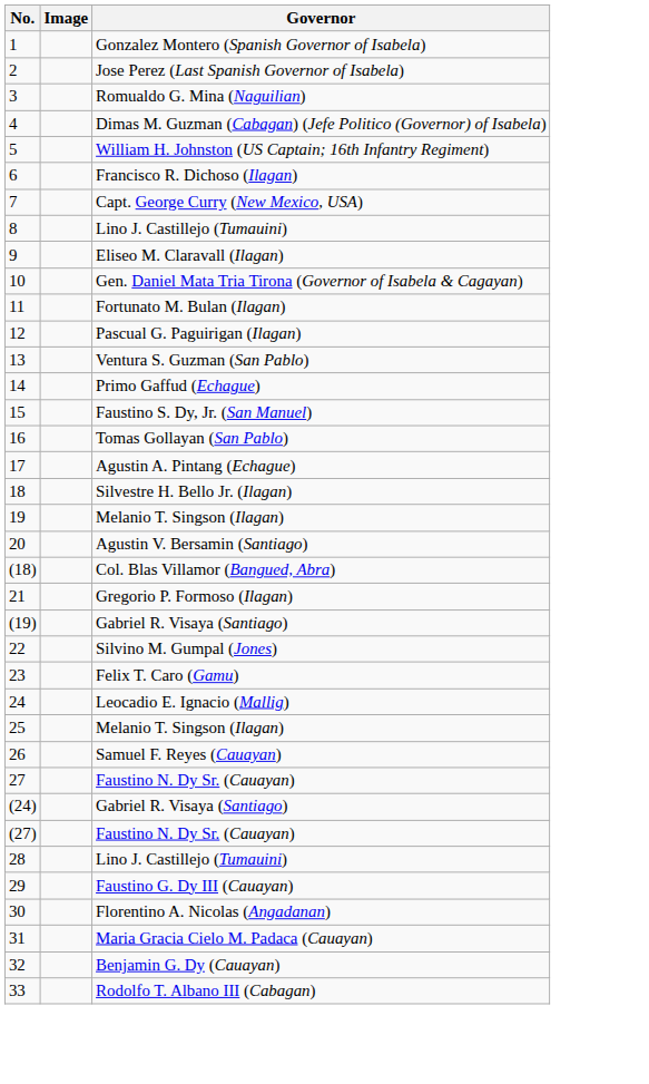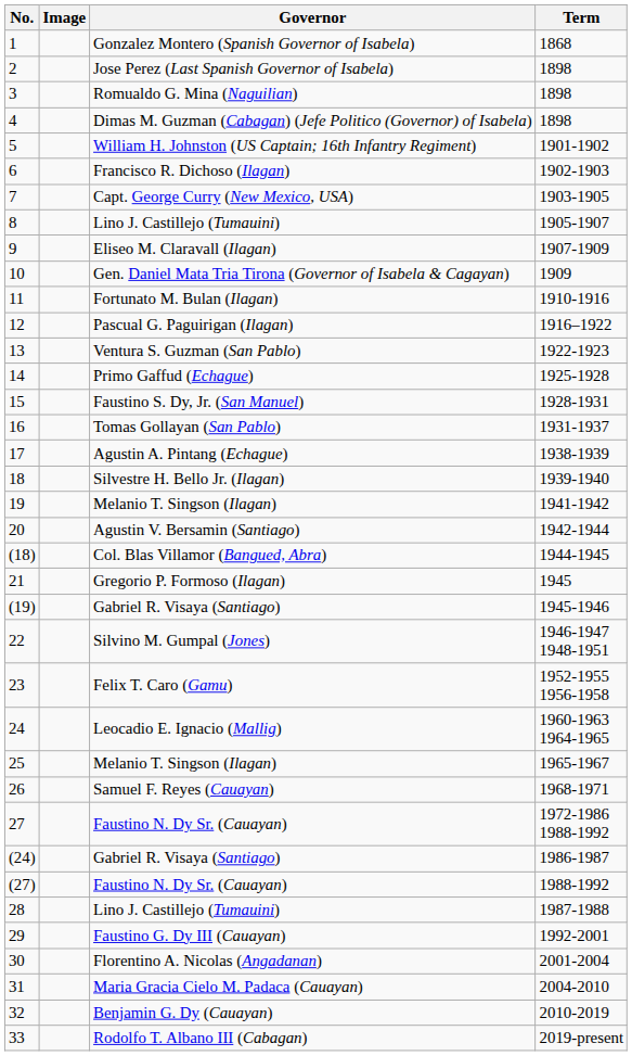+ column: Term | 1868 | 1898 | 1898 | 1898 | 1901-1902 | 1902-1903 | 1903-1905 | 1905-1907 | 1907-1909 | 1909 | 1910-1916 | 1916–1922 | 1922-1923 | 1925-1928 | 1928-1931 | 1931-1937 | 1938-1939 | 1939-1940 | 1941-1942 | 1942-1944 | 1944-1945 | 1945 | 1945-1946 | 1946-1947 1948-1951 | 1952-1955 1956-1958 | 1960-1963 1964-1965 | 1965-1967 | 1968-1971 | 1972-1986 1988-1992 | 1986-1987 | 1988-1992 | 1987-1988 | 1992-2001 | 2001-2004 | 2004-2010 | 2010-2019 | 2019-present
